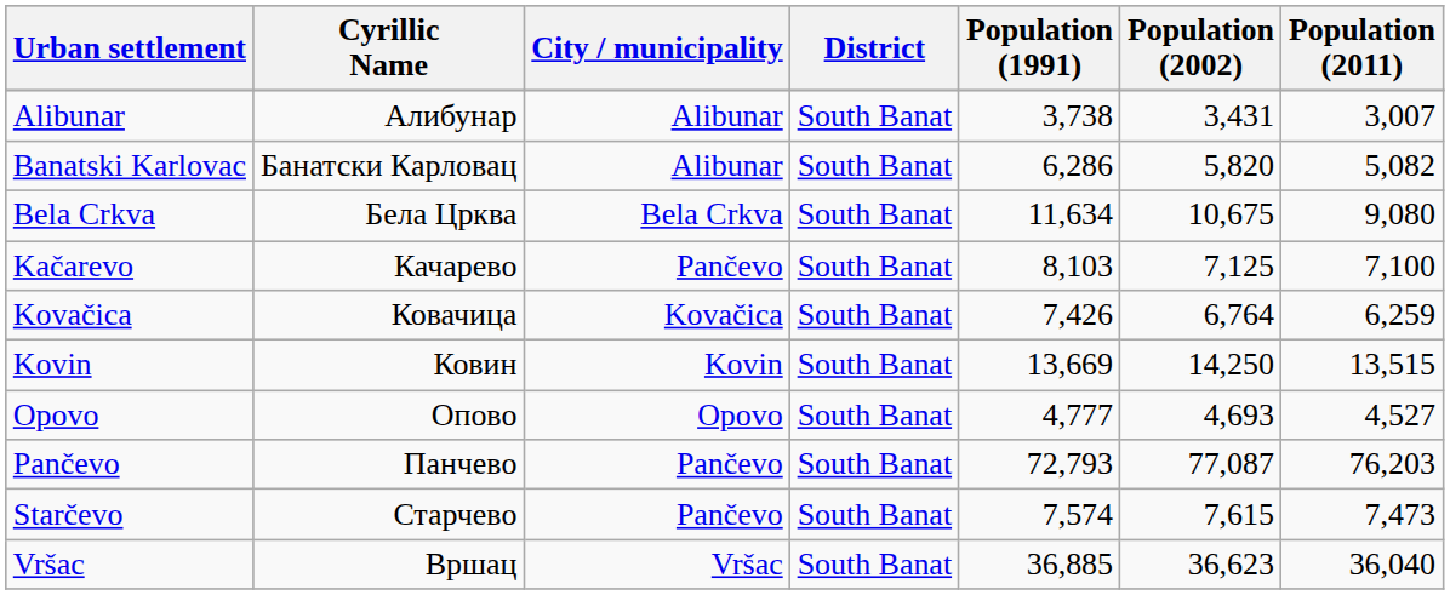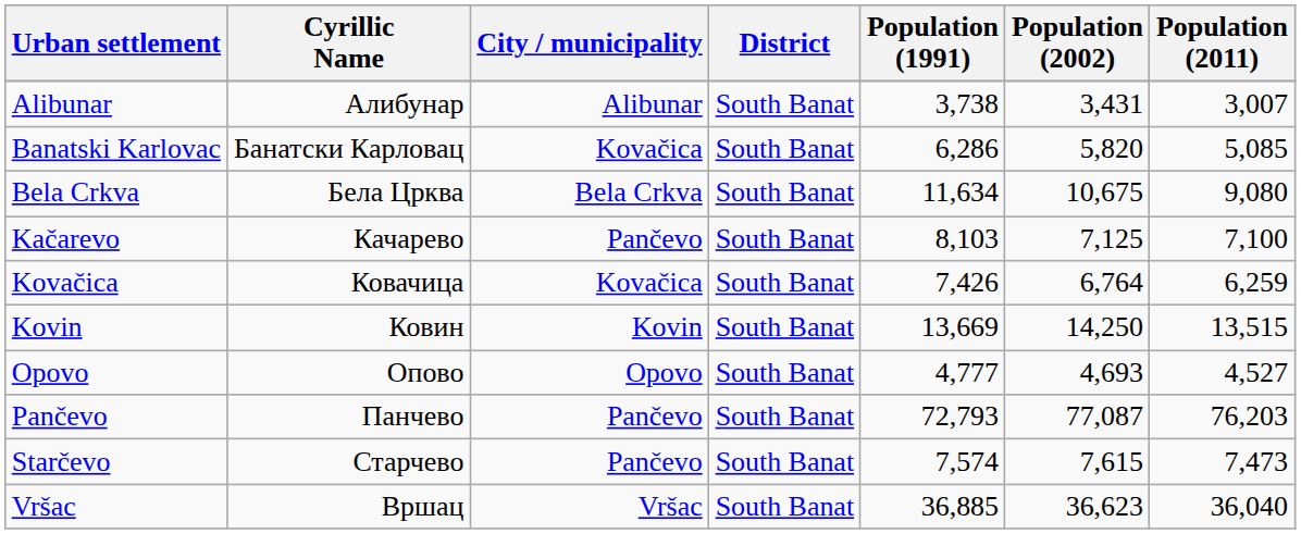Banatski Karlovac | City / municipality: Alibunar -> Kovačica
Banatski Karlovac | Population (2011): 5,082 -> 5,085
